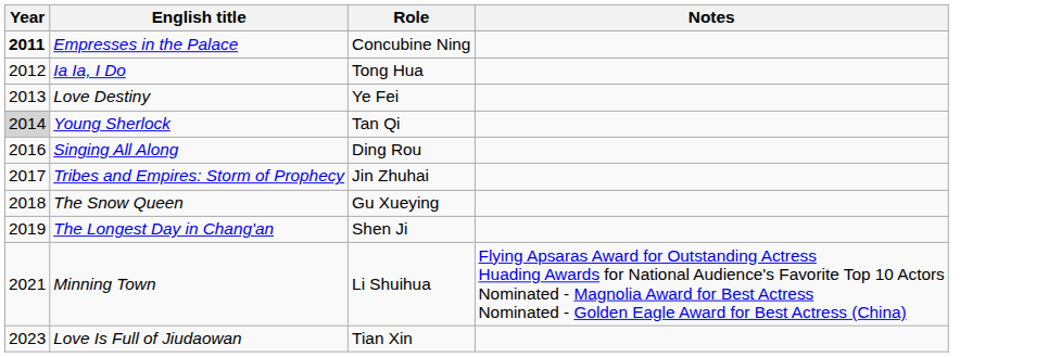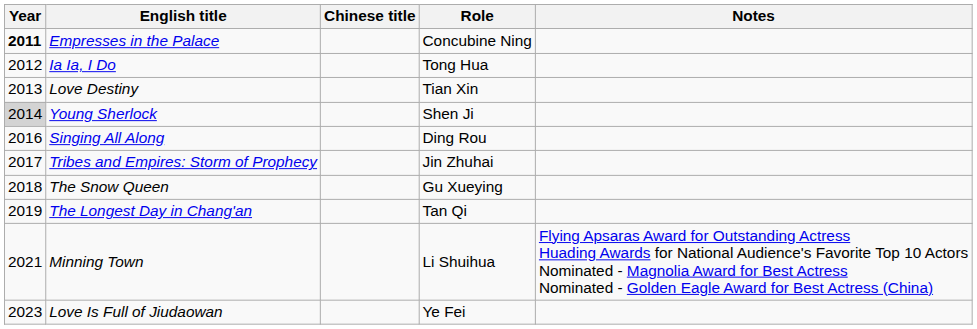+ column: Chinese title
Love Destiny | Role: Ye Fei -> Tian Xin
Young Sherlock | Role: Tan Qi -> Shen Ji
The Longest Day in Chang'an | Role: Shen Ji -> Tan Qi
Love Is Full of Jiudaowan | Role: Tian Xin -> Ye Fei
